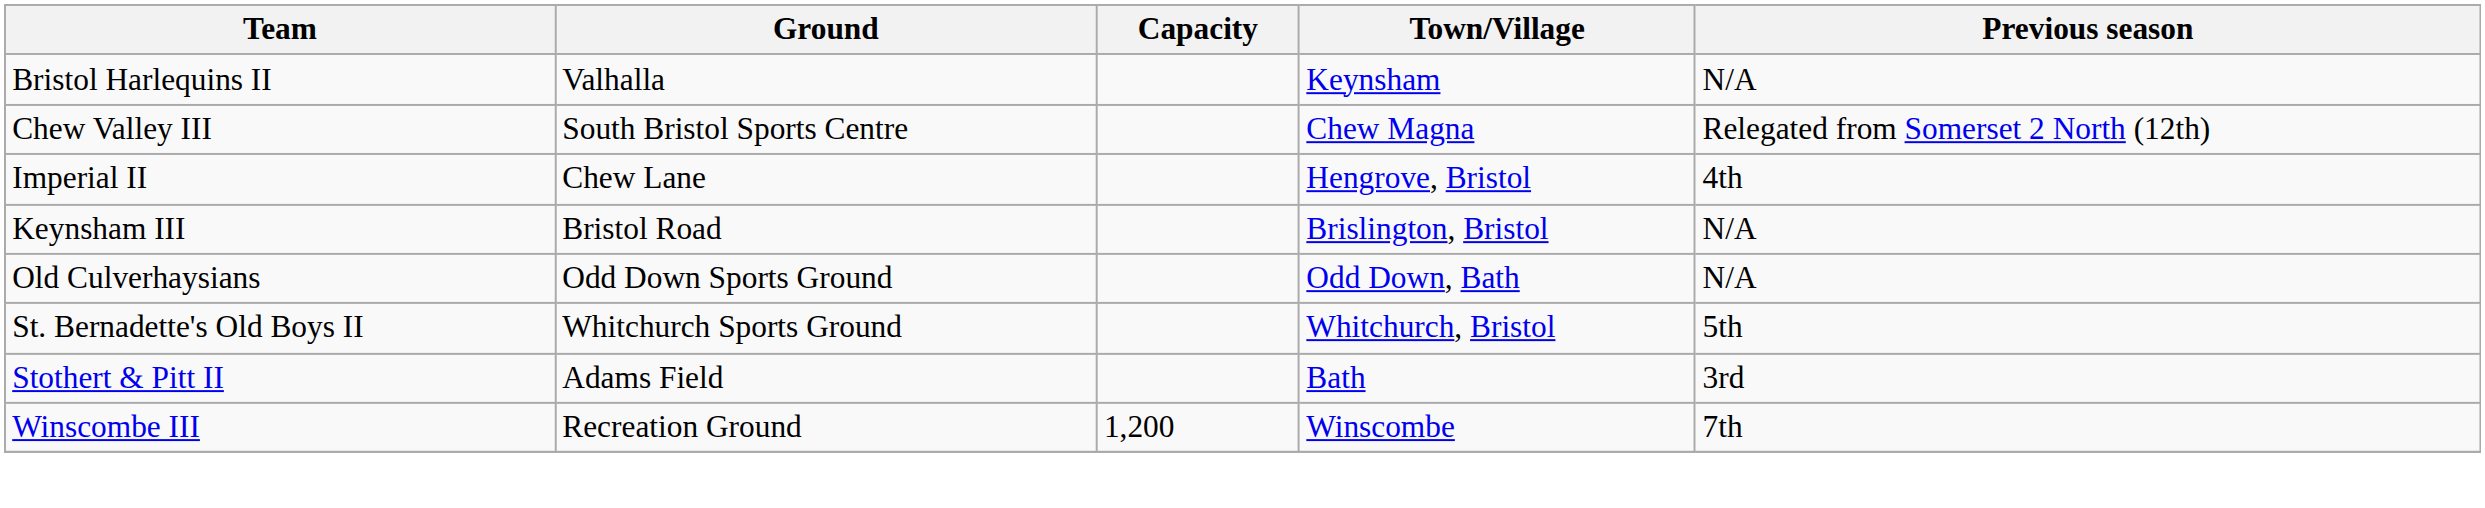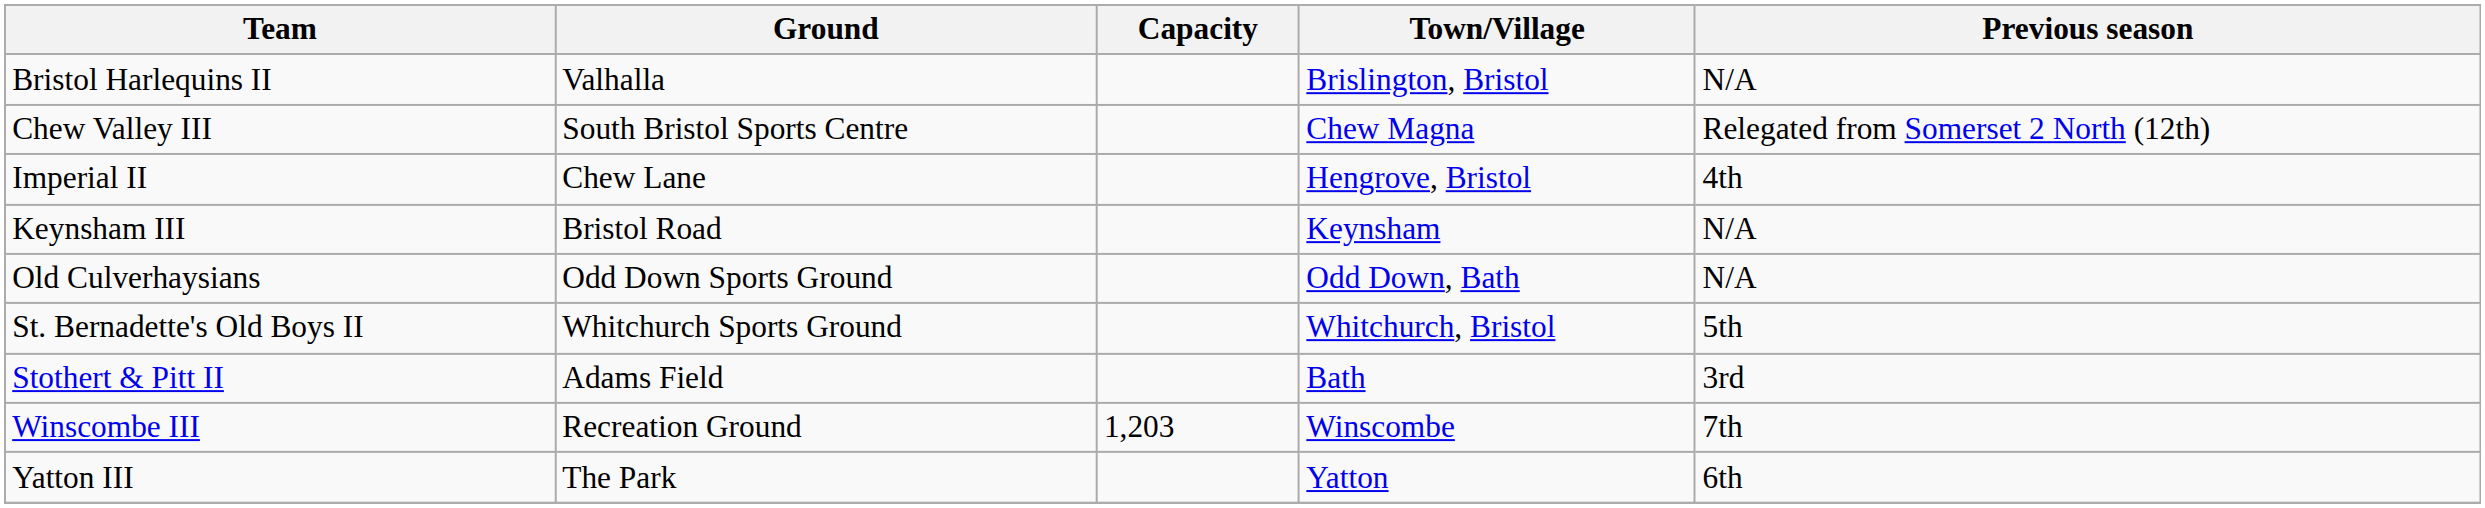Bristol Harlequins II | Town/Village: Keynsham -> Brislington, Bristol
Keynsham III | Town/Village: Brislington, Bristol -> Keynsham
Winscombe III | Capacity: 1,200 -> 1,203
+ row: Yatton III | The Park | Yatton | 6th
